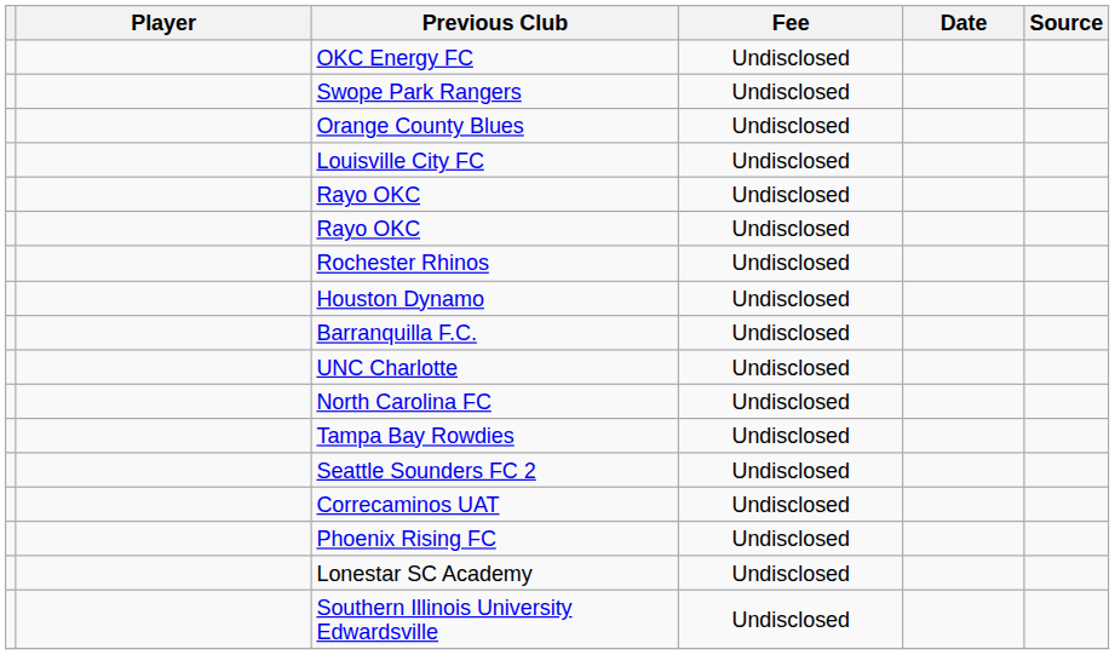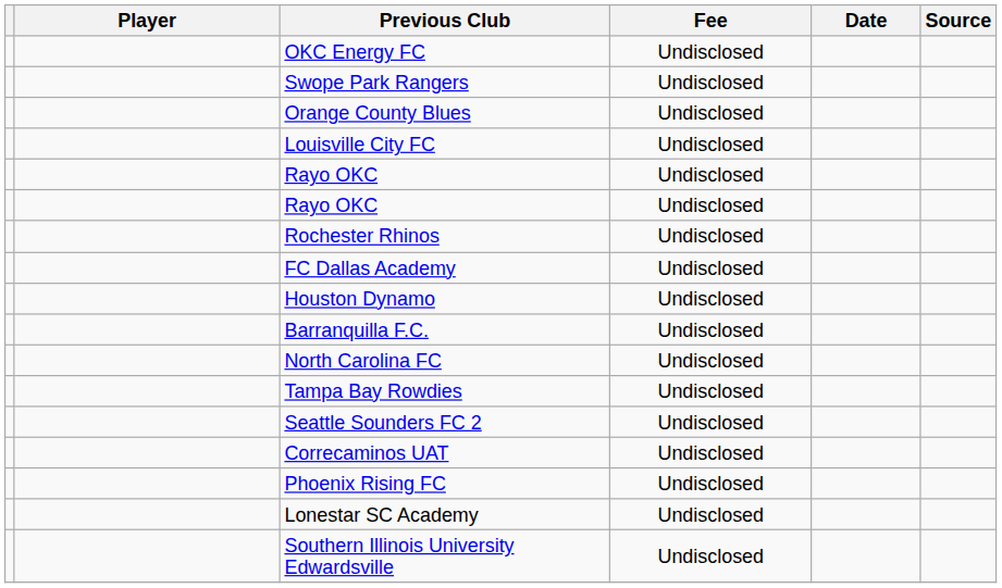+ row: FC Dallas Academy | Undisclosed
- row: UNC Charlotte | Undisclosed
